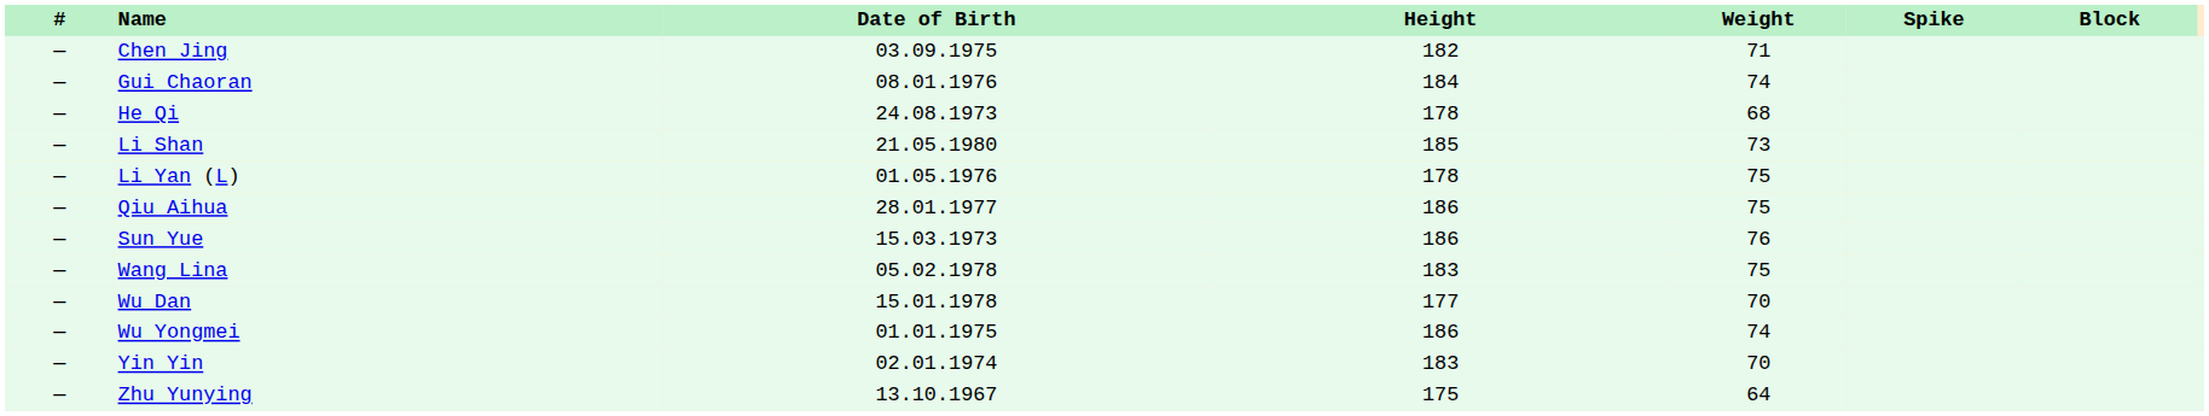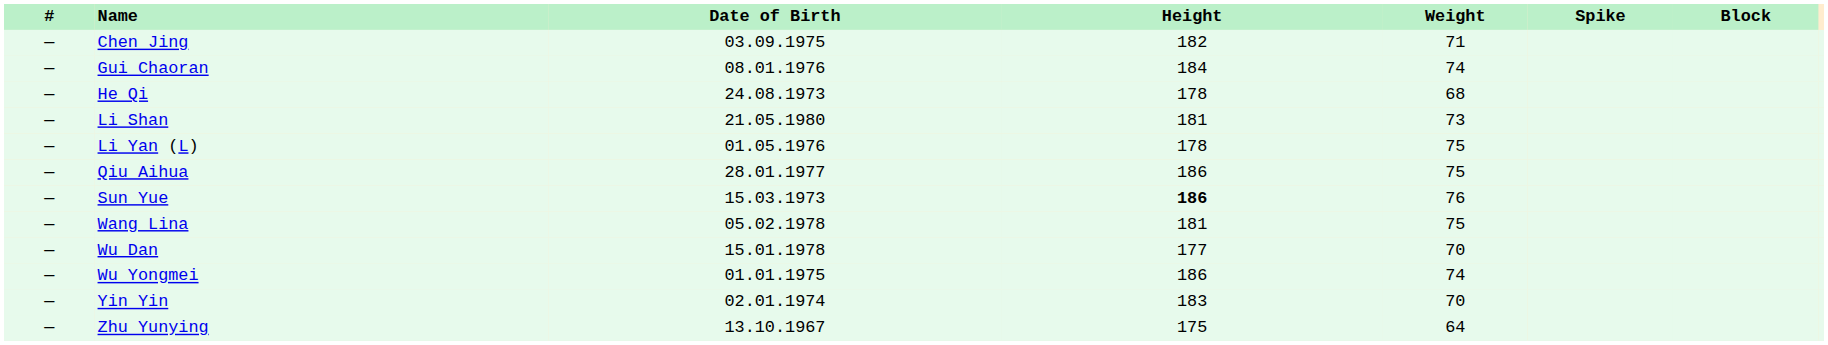Li Shan | Height: 185 -> 181
Sun Yue | Height: normal -> bold
Wang Lina | Height: 183 -> 181
